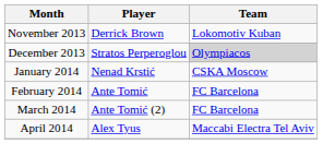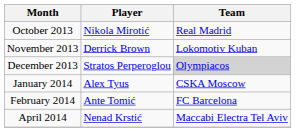+ row: October 2013 | Nikola Mirotić | Real Madrid
January 2014 | Player: Nenad Krstić -> Alex Tyus
- row: March 2014 | Ante Tomić (2) | FC Barcelona
April 2014 | Player: Alex Tyus -> Nenad Krstić
